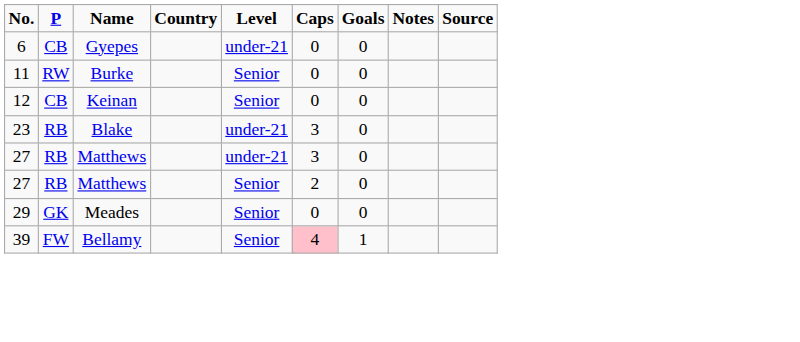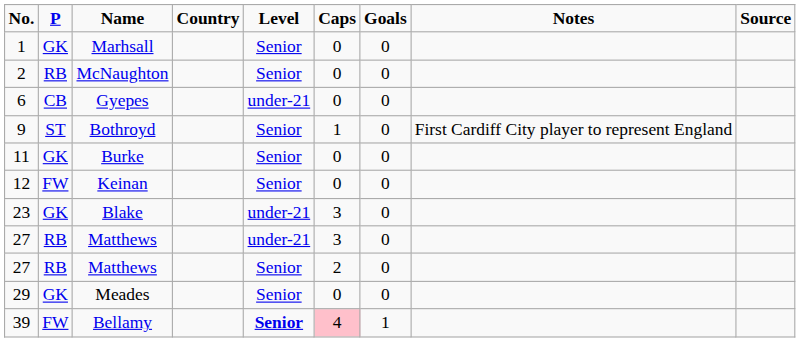+ row: 1 | GK | Marhsall | Senior | 0 | 0
+ row: 2 | RB | McNaughton | Senior | 0 | 0
+ row: 9 | ST | Bothroyd | Senior | 1 | 0 | First Cardiff City player to represent England
Burke | P: RW -> GK
Keinan | P: CB -> FW
Blake | P: RB -> GK
Bellamy | Level: normal -> bold
